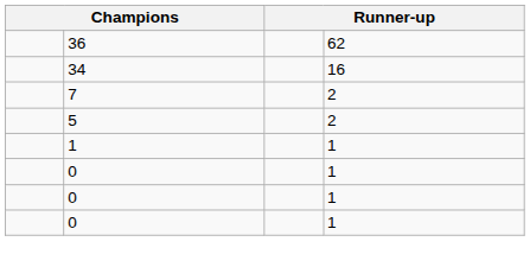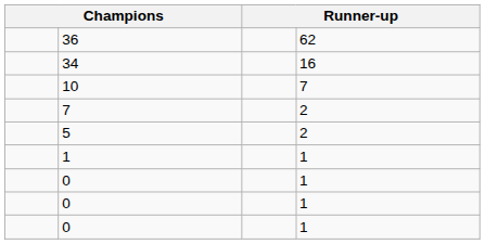+ row: 10 | 7
